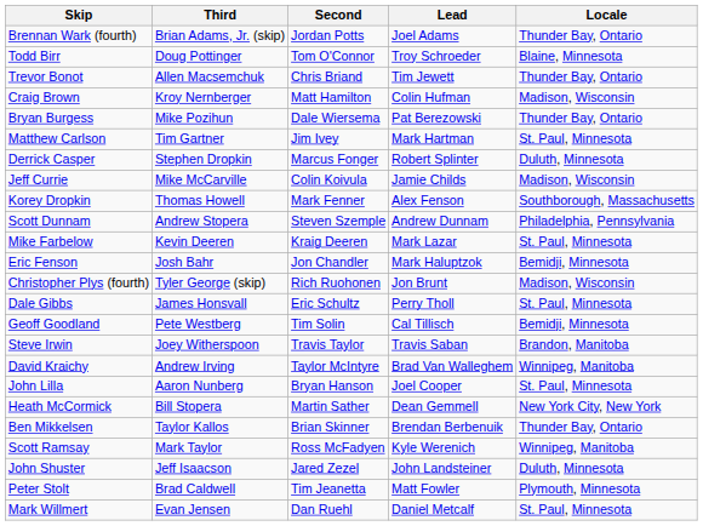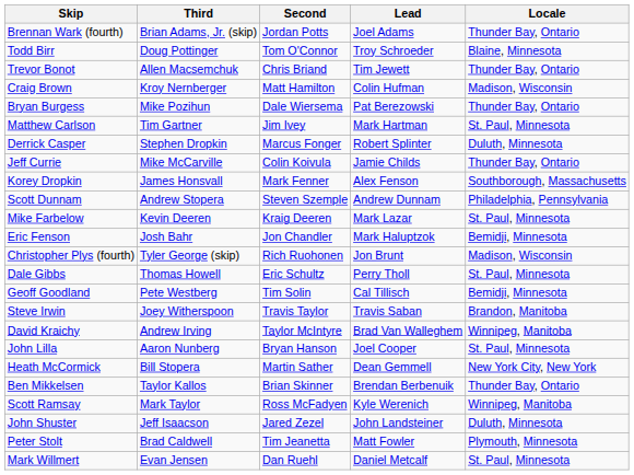Jeff Currie | Locale: Madison, Wisconsin -> Thunder Bay, Ontario
Korey Dropkin | Third: Thomas Howell -> James Honsvall
Dale Gibbs | Third: James Honsvall -> Thomas Howell
